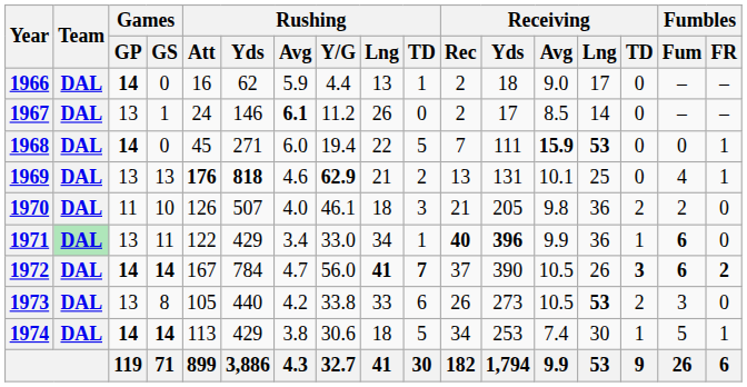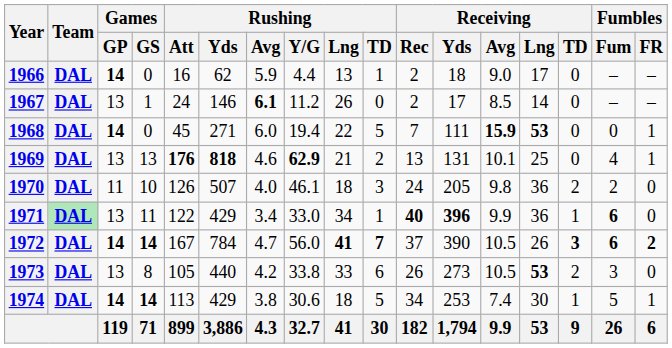1970 | Receiving / Rec: 21 -> 24
